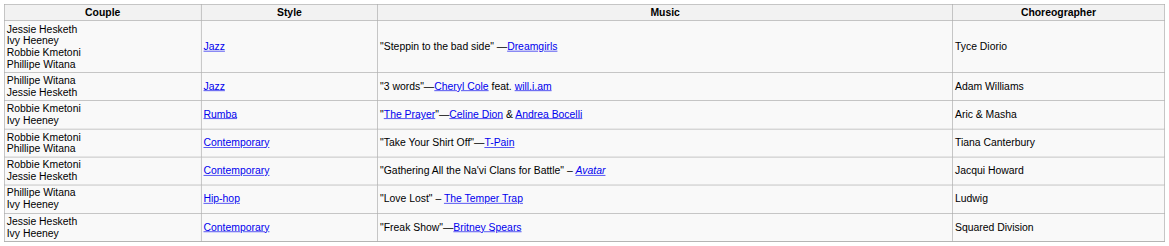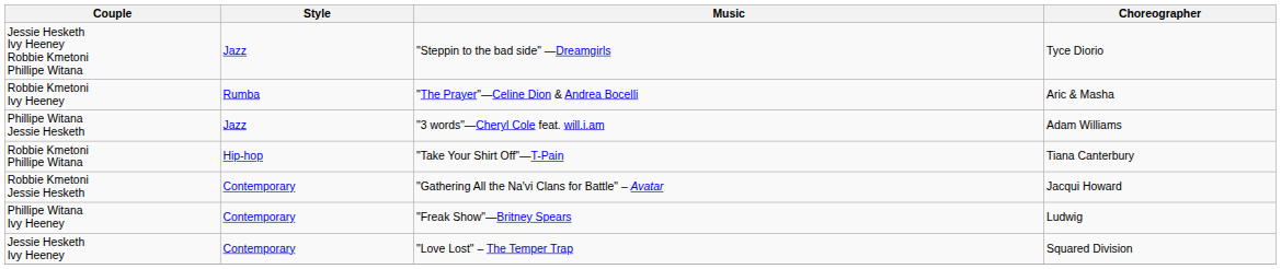rows swapped: Robbie Kmetoni Ivy Heeney <-> Phillipe Witana Jessie Hesketh
Robbie Kmetoni Phillipe Witana | Style: Contemporary -> Hip-hop
Phillipe Witana Ivy Heeney | Style: Hip-hop -> Contemporary
Phillipe Witana Ivy Heeney | Music: "Love Lost" – The Temper Trap -> "Freak Show"—Britney Spears
Jessie Hesketh Ivy Heeney | Music: "Freak Show"—Britney Spears -> "Love Lost" – The Temper Trap
